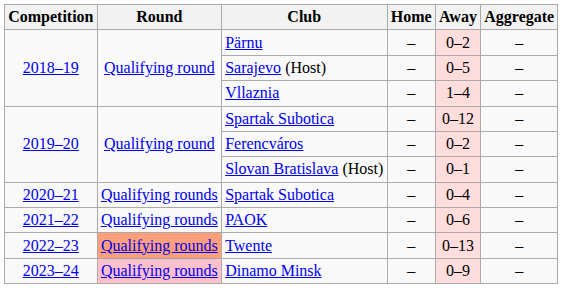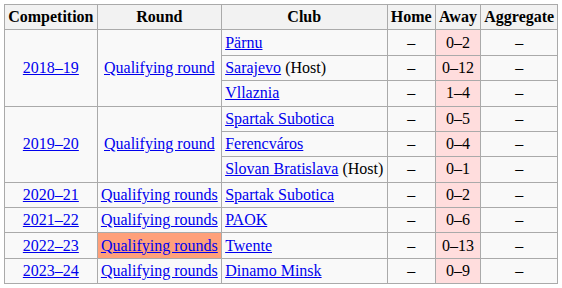Sarajevo (Host) | Away: 0–5 -> 0–12
2019–20 / Spartak Subotica | Away: 0–12 -> 0–5
Ferencváros | Away: 0–2 -> 0–4
2020–21 / Spartak Subotica | Away: 0–4 -> 0–2
Dinamo Minsk | Round: pink background -> no background
